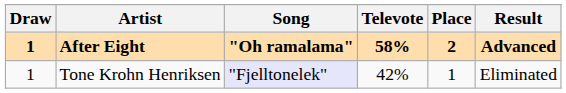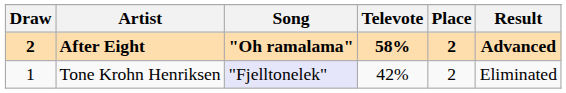After Eight | Draw: 1 -> 2
Tone Krohn Henriksen | Place: 1 -> 2
